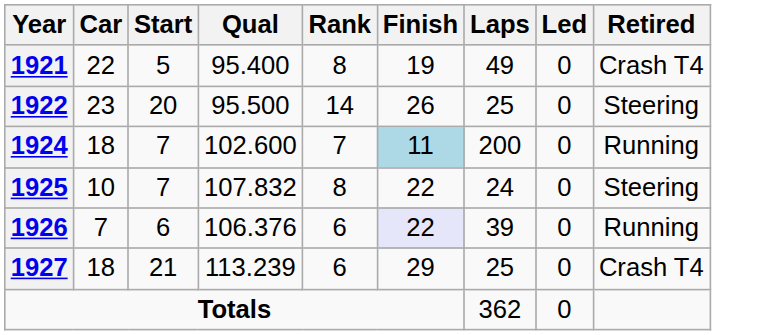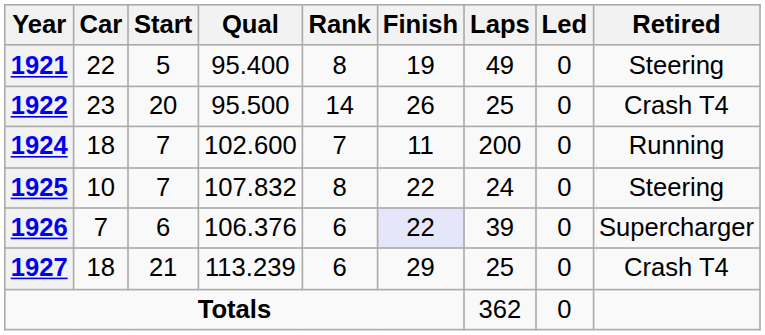1921 | Retired: Crash T4 -> Steering
1922 | Retired: Steering -> Crash T4
1924 | Finish: lightblue background -> no background
1926 | Retired: Running -> Supercharger
